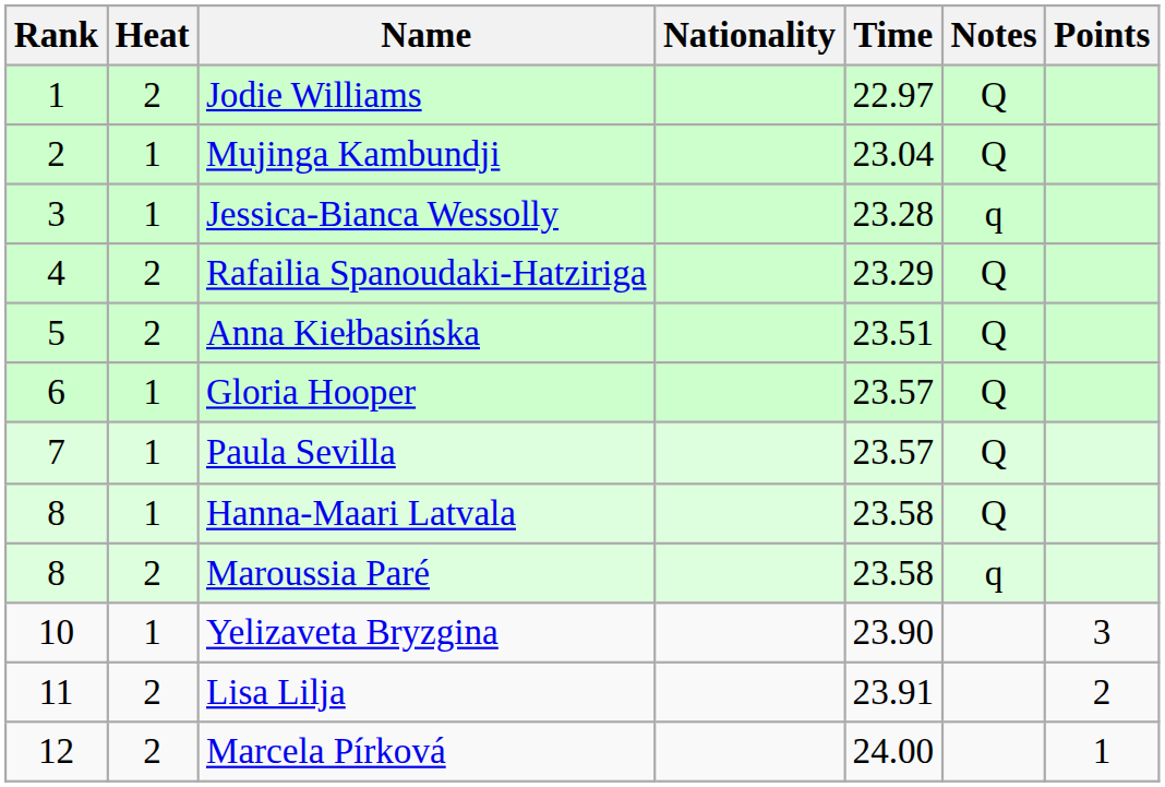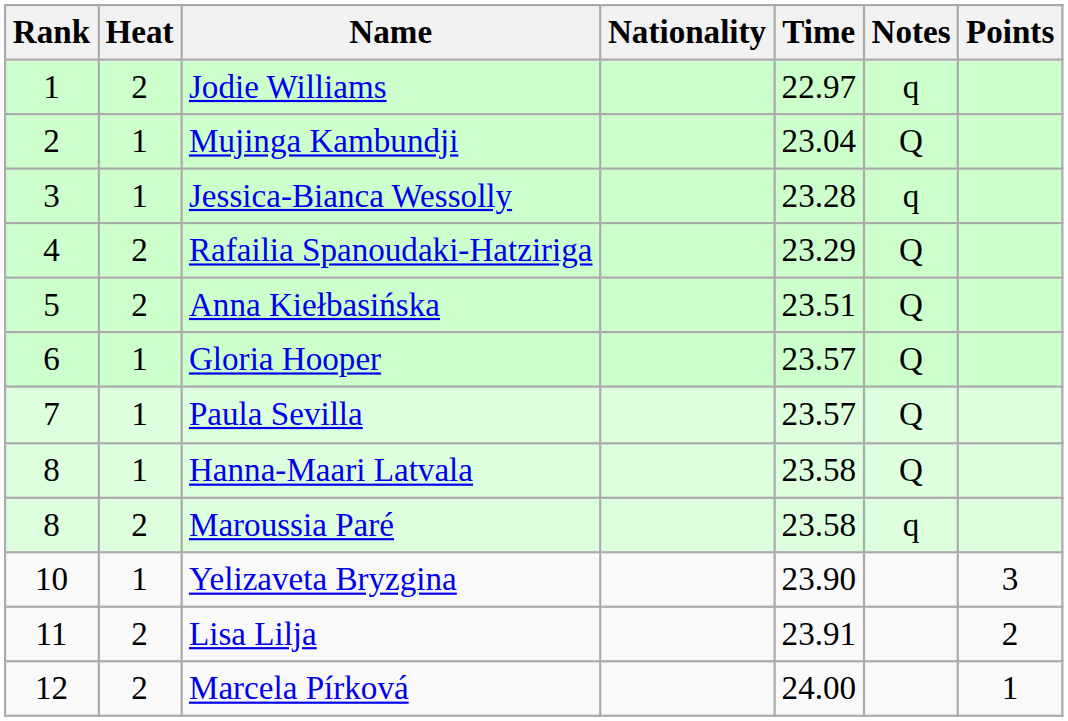Jodie Williams | Notes: Q -> q
